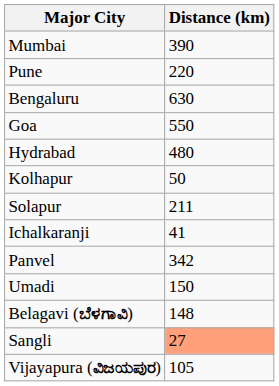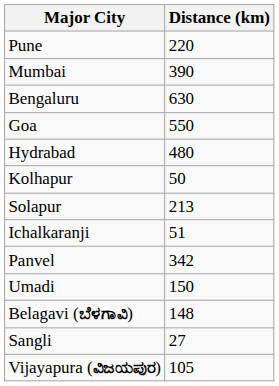rows swapped: Mumbai <-> Pune
Solapur | Distance (km): 211 -> 213
Ichalkaranji | Distance (km): 41 -> 51
Sangli | Distance (km): lightsalmon background -> no background
